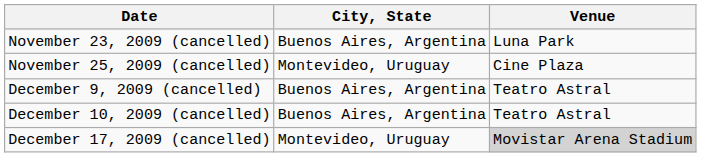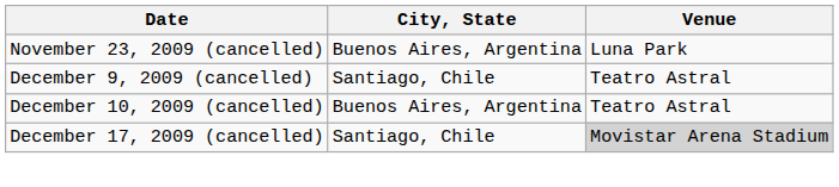- row: November 25, 2009 (cancelled) | Montevideo, Uruguay | Cine Plaza
December 9, 2009 (cancelled) | City, State: Buenos Aires, Argentina -> Santiago, Chile
December 17, 2009 (cancelled) | City, State: Montevideo, Uruguay -> Santiago, Chile
